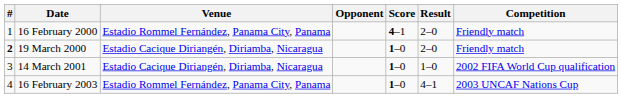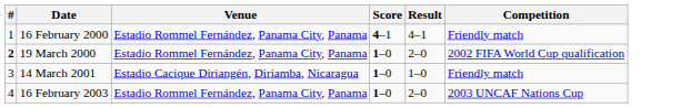- column: Opponent
16 February 2000 | Result: 2–0 -> 4–1
19 March 2000 | Venue: Estadio Cacique Diriangén, Diriamba, Nicaragua -> Estadio Rommel Fernández, Panama City, Panama
19 March 2000 | Competition: Friendly match -> 2002 FIFA World Cup qualification
14 March 2001 | Competition: 2002 FIFA World Cup qualification -> Friendly match
16 February 2003 | Result: 4–1 -> 2–0
